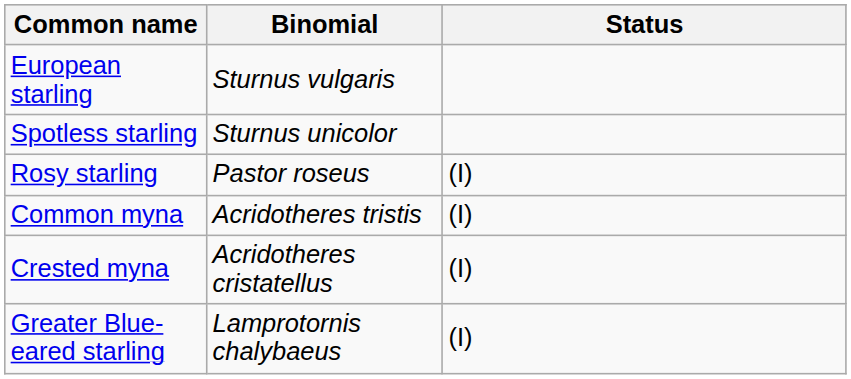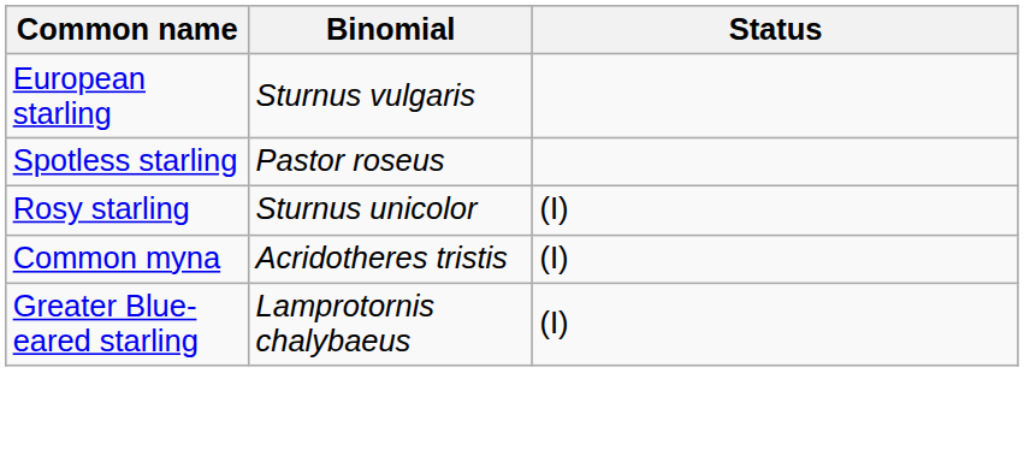Spotless starling | Binomial: Sturnus unicolor -> Pastor roseus
Rosy starling | Binomial: Pastor roseus -> Sturnus unicolor
- row: Crested myna | Acridotheres cristatellus | (I)
